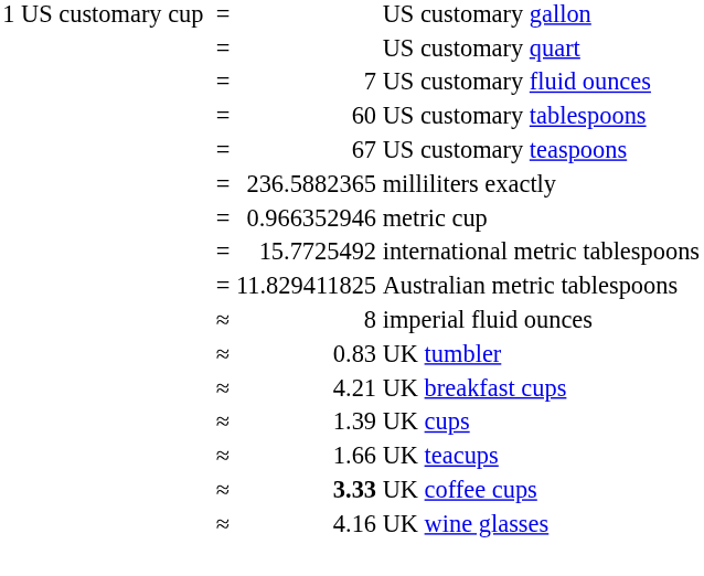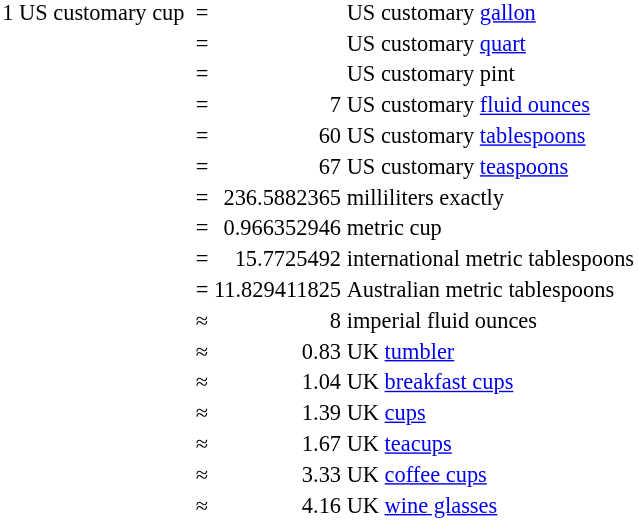+ row: = | US customary pint
UK breakfast cups | column 3: 4.21 -> 1.04
UK teacups | column 3: 1.66 -> 1.67
UK coffee cups | column 3: bold -> normal
